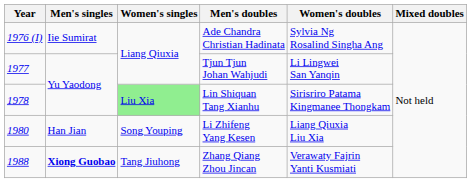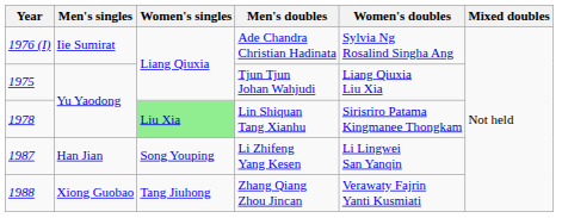Tjun Tjun Johan Wahjudi | Year: 1977 -> 1975
Tjun Tjun Johan Wahjudi | Women's doubles: Li Lingwei San Yanqin -> Liang Qiuxia Liu Xia
Li Zhifeng Yang Kesen | Year: 1980 -> 1987
Li Zhifeng Yang Kesen | Women's doubles: Liang Qiuxia Liu Xia -> Li Lingwei San Yanqin
Zhang Qiang Zhou Jincan | Men's singles: bold -> normal
